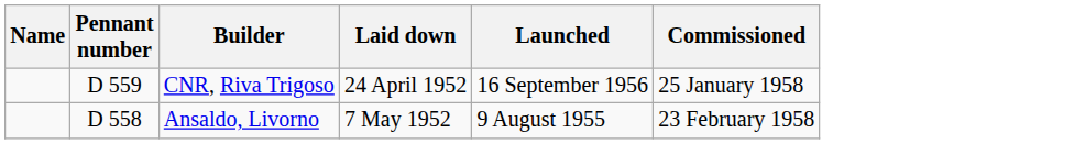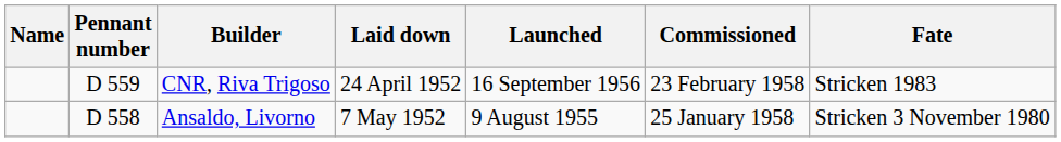+ column: Fate | Stricken 1983 | Stricken 3 November 1980
CNR, Riva Trigoso | Commissioned: 25 January 1958 -> 23 February 1958
Ansaldo, Livorno | Commissioned: 23 February 1958 -> 25 January 1958
